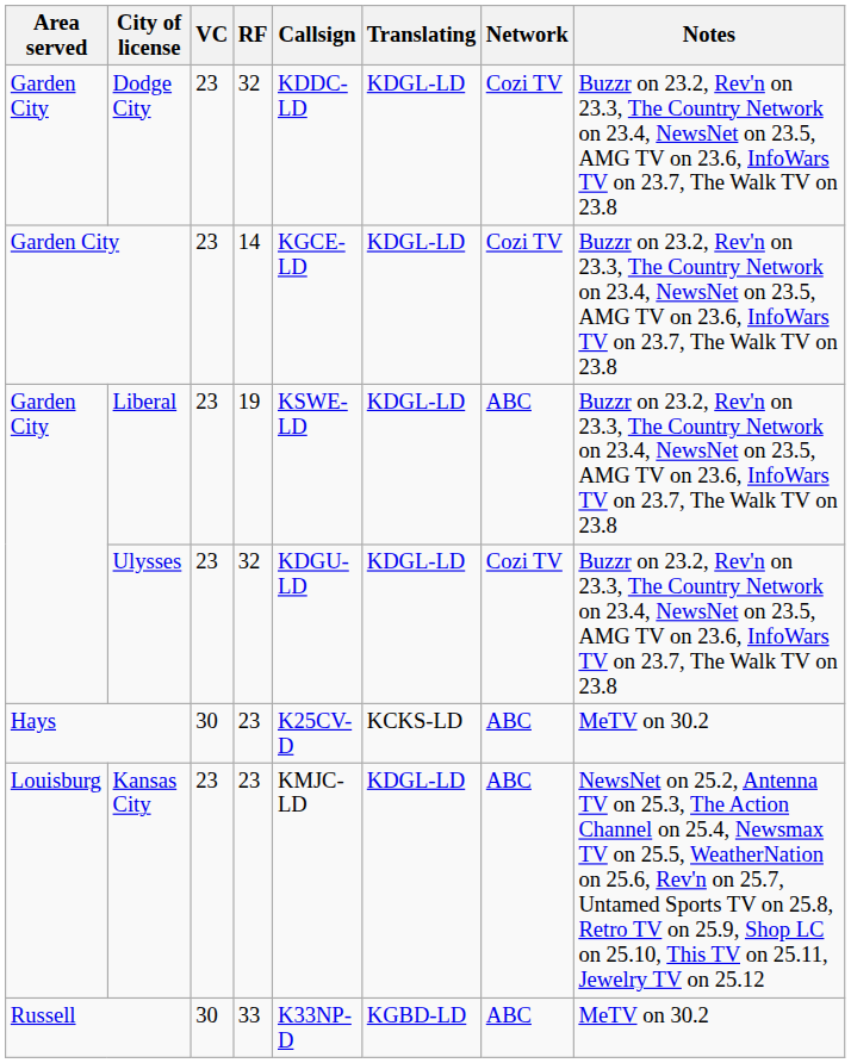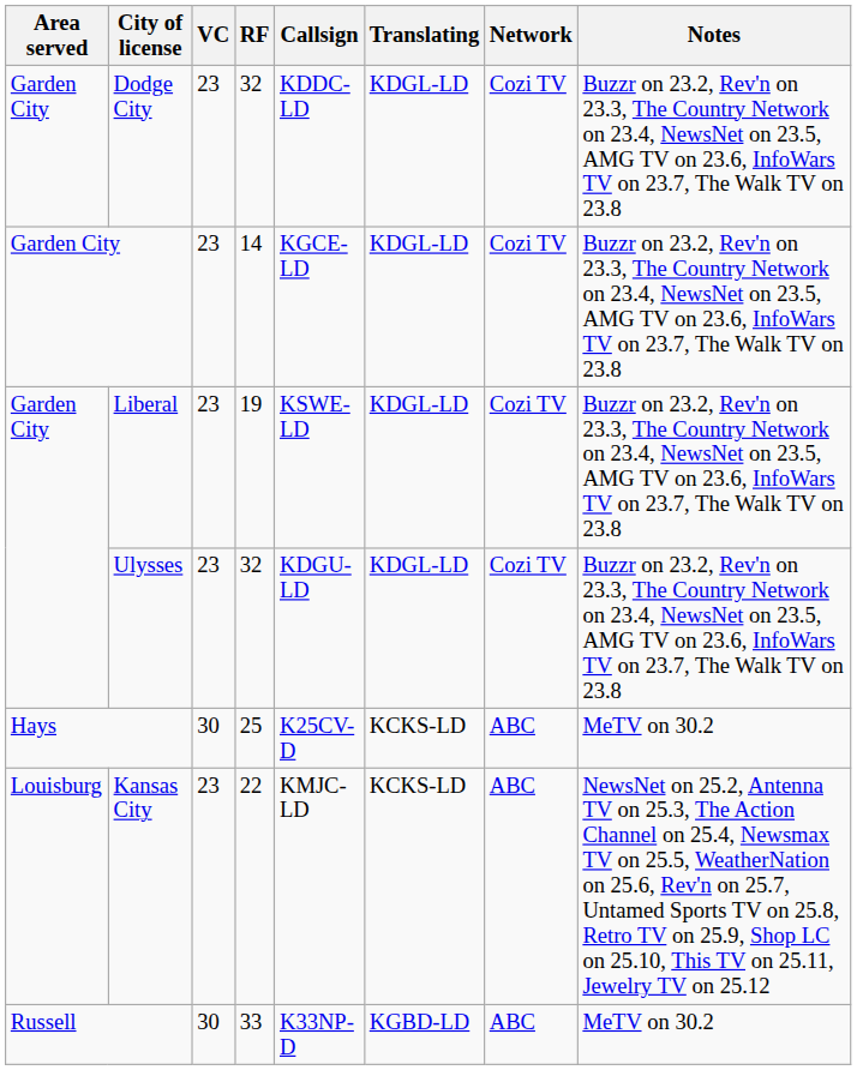Liberal | Network: ABC -> Cozi TV
Hays | RF: 23 -> 25
Kansas City | RF: 23 -> 22
Kansas City | Translating: KDGL-LD -> KCKS-LD
